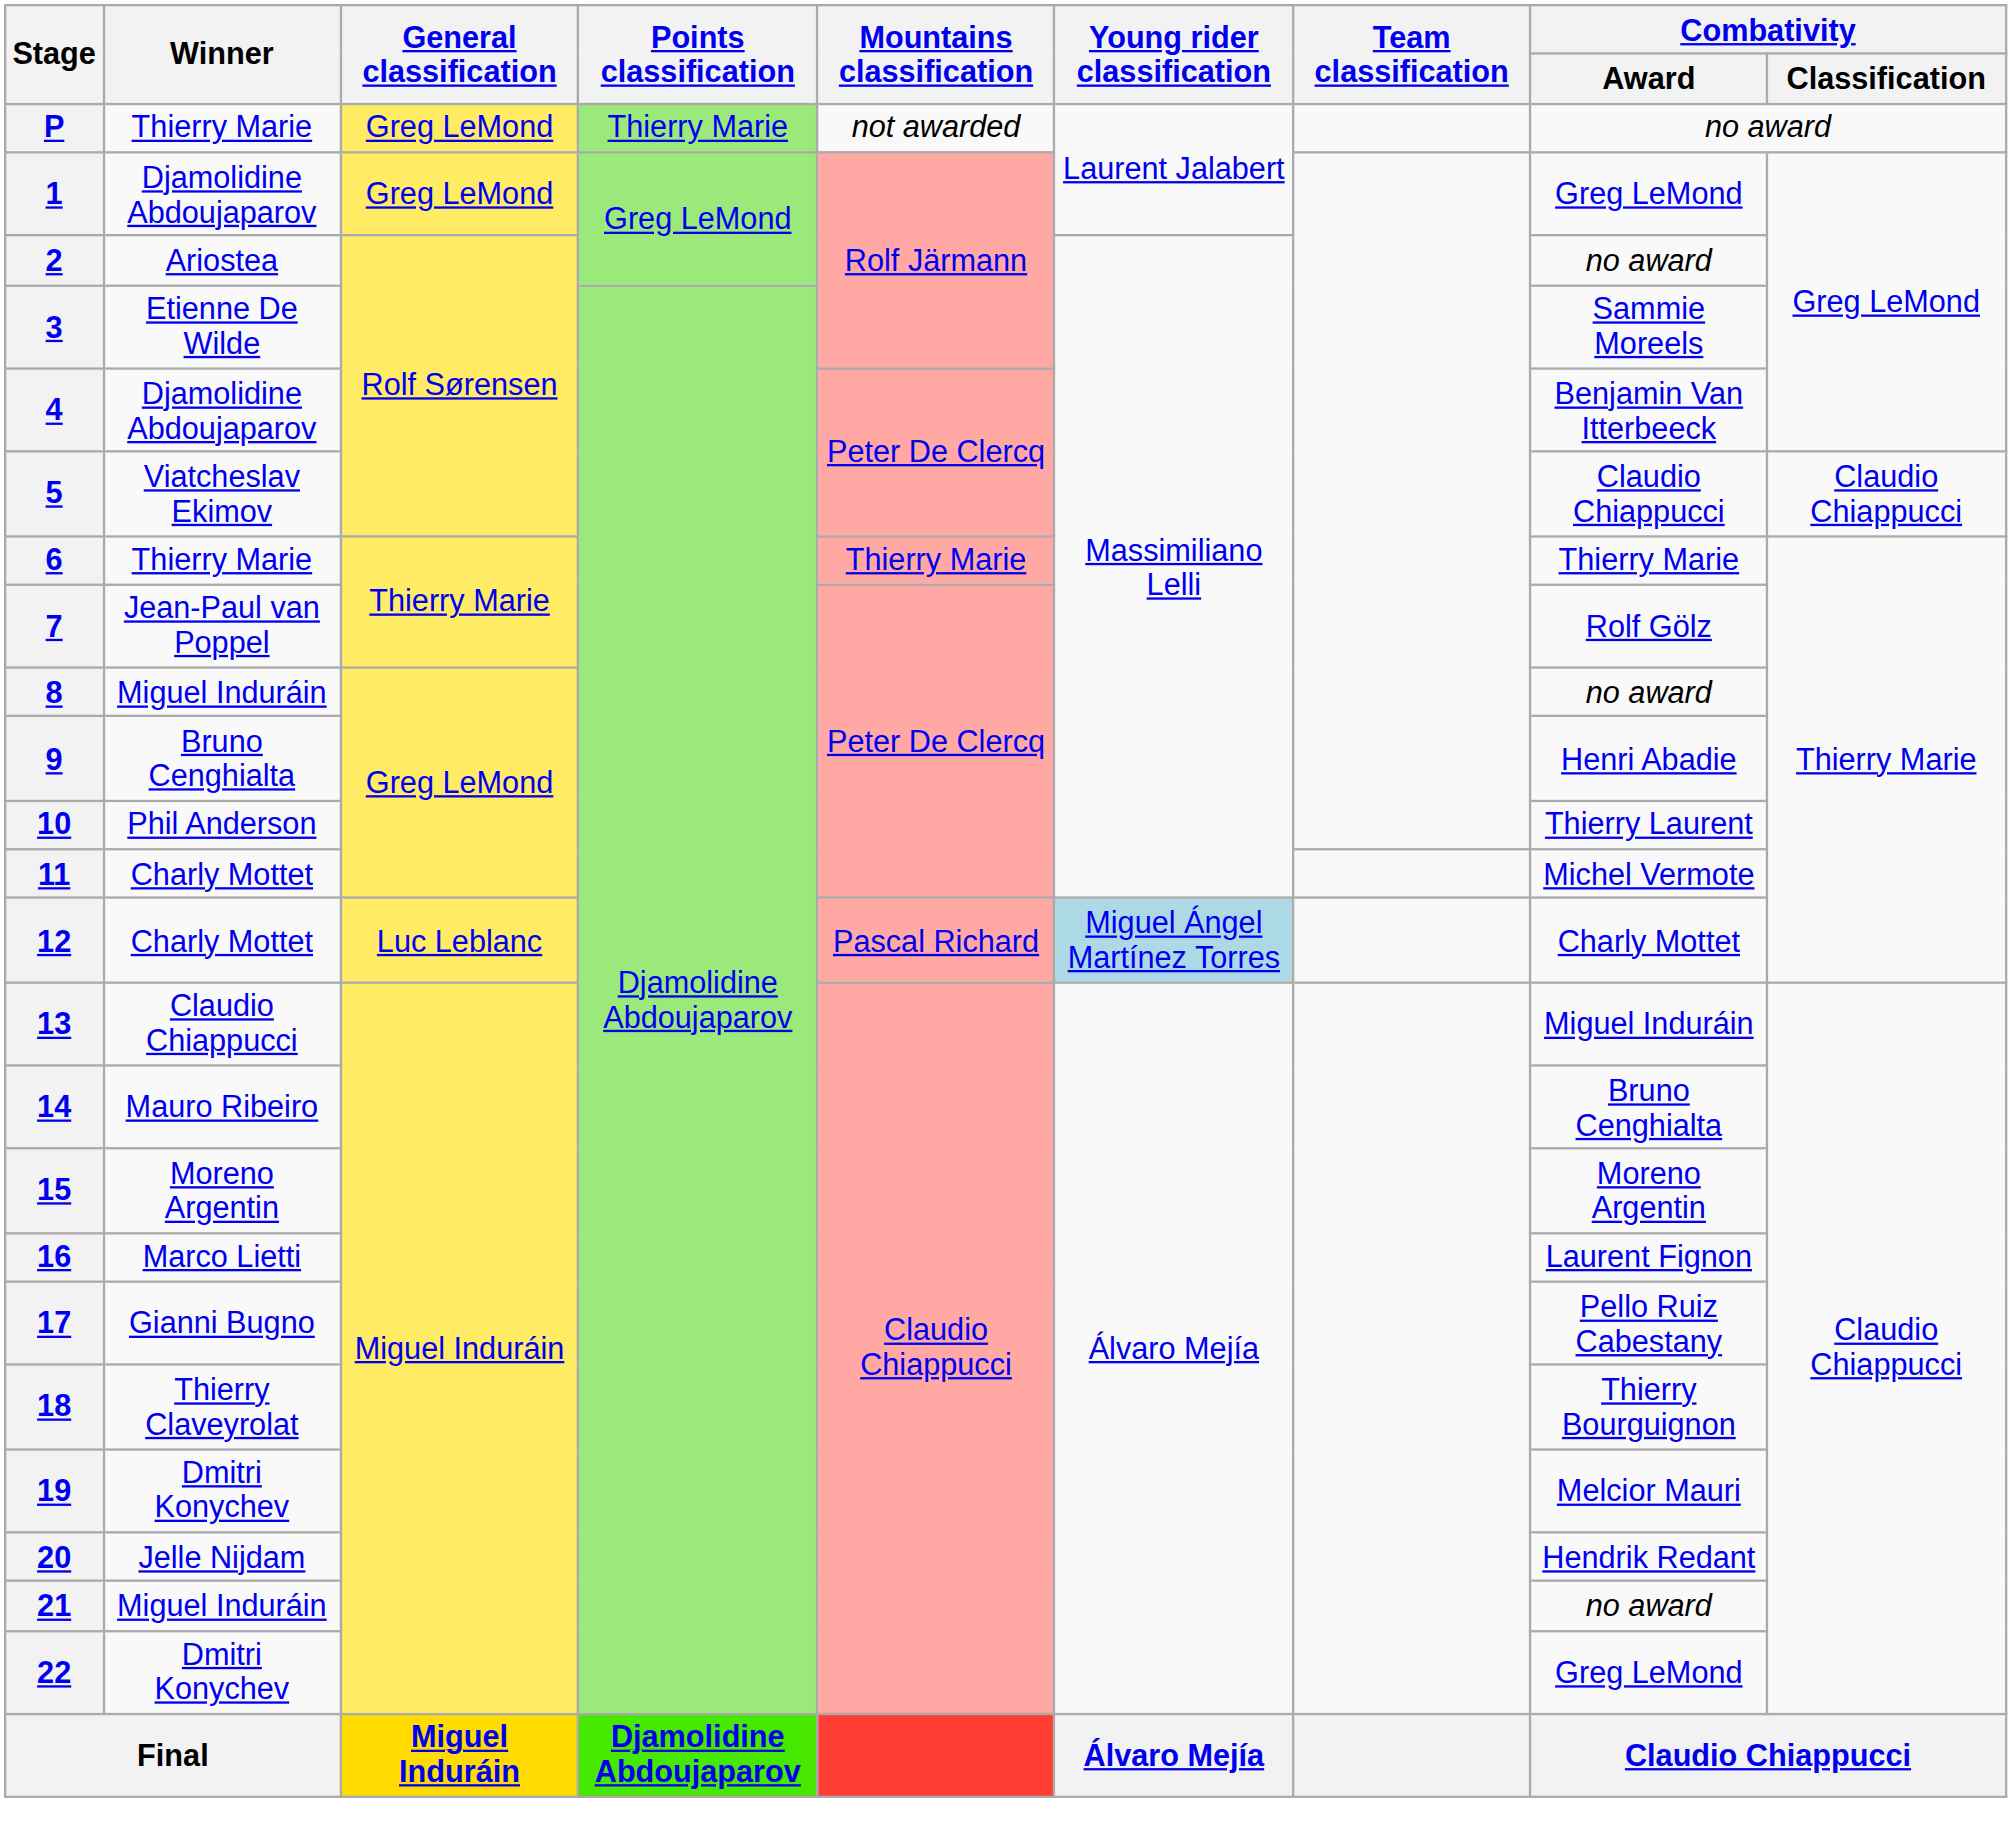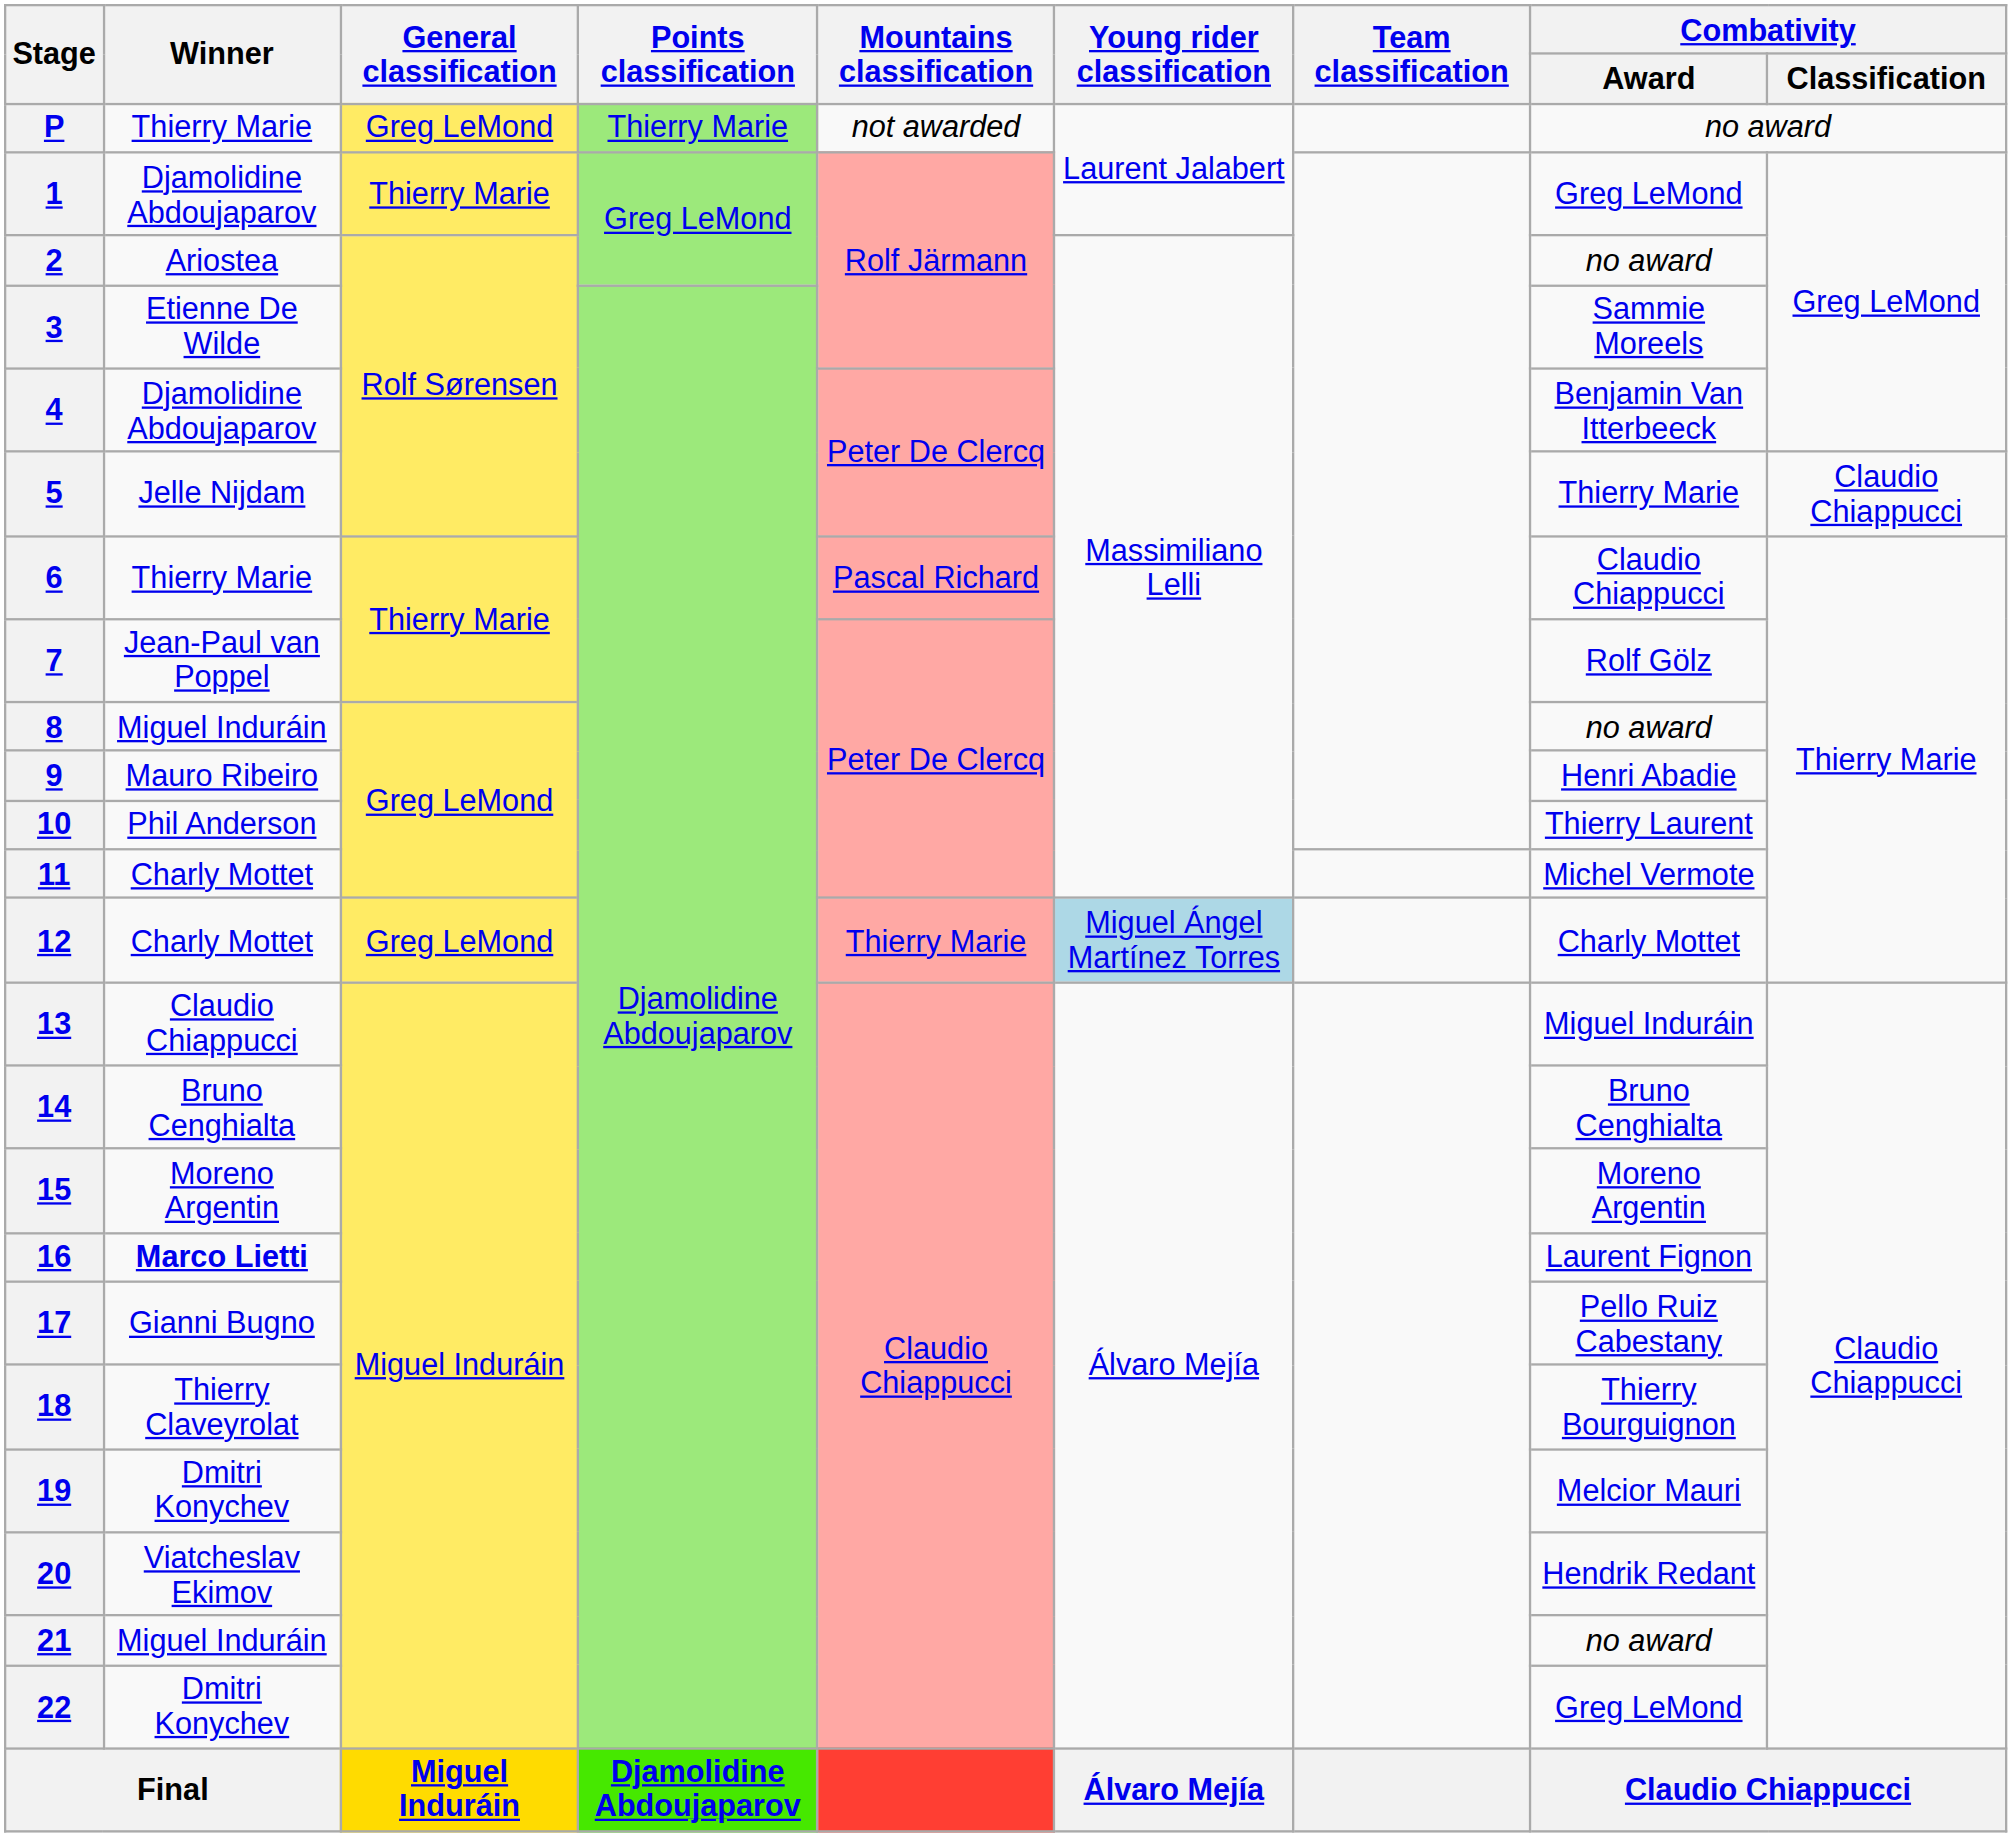1 | General classification: Greg LeMond -> Thierry Marie
5 | Winner: Viatcheslav Ekimov -> Jelle Nijdam
5 | Combativity / Award: Claudio Chiappucci -> Thierry Marie
6 | Mountains classification: Thierry Marie -> Pascal Richard
6 | Combativity / Award: Thierry Marie -> Claudio Chiappucci
9 | Winner: Bruno Cenghialta -> Mauro Ribeiro
12 | General classification: Luc Leblanc -> Greg LeMond
12 | Mountains classification: Pascal Richard -> Thierry Marie
14 | Winner: Mauro Ribeiro -> Bruno Cenghialta
16 | Winner: normal -> bold
20 | Winner: Jelle Nijdam -> Viatcheslav Ekimov
